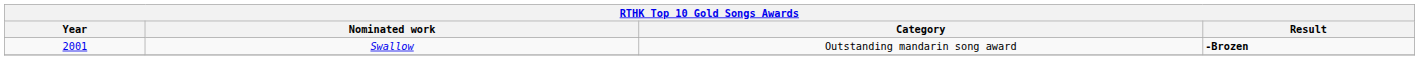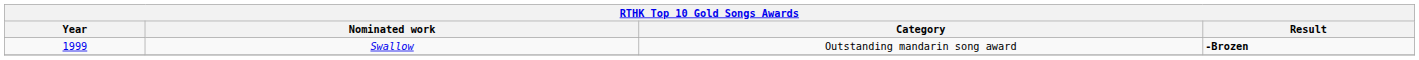Swallow | Year: 2001 -> 1999
